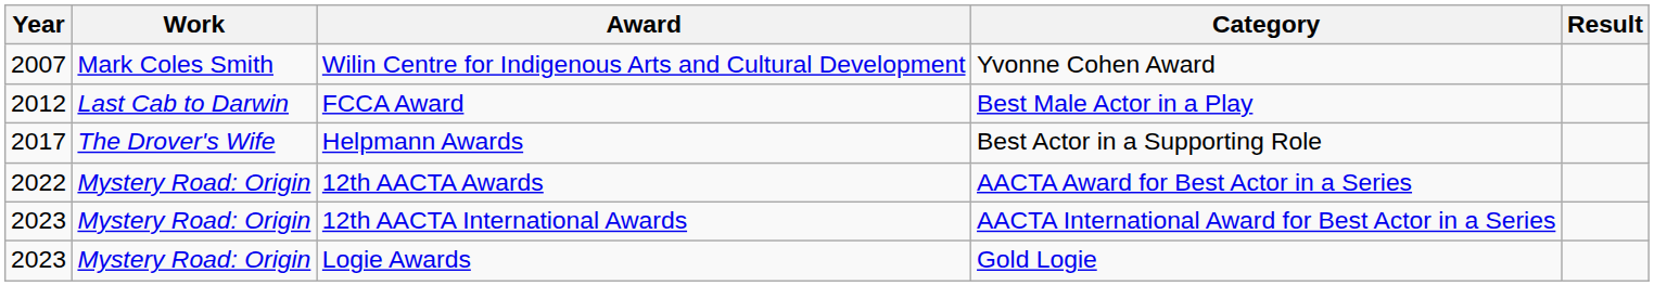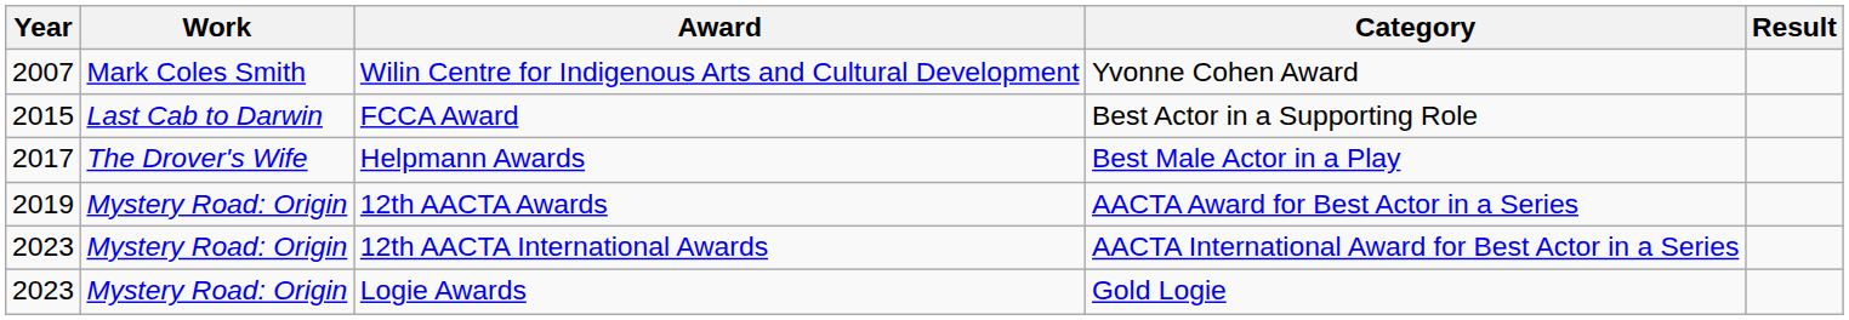FCCA Award | Year: 2012 -> 2015
FCCA Award | Category: Best Male Actor in a Play -> Best Actor in a Supporting Role
Helpmann Awards | Category: Best Actor in a Supporting Role -> Best Male Actor in a Play
12th AACTA Awards | Year: 2022 -> 2019
